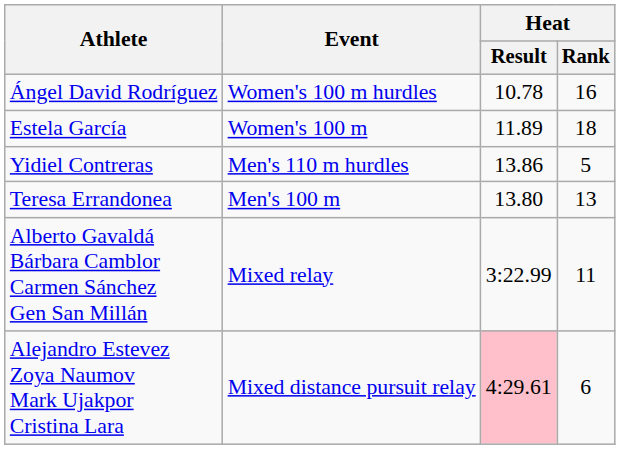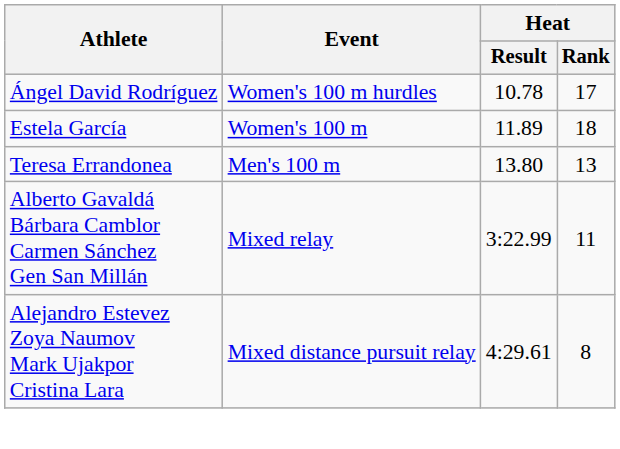Ángel David Rodríguez | Heat / Rank: 16 -> 17
- row: Yidiel Contreras | Men's 110 m hurdles | 13.86 | 5
Alejandro Estevez Zoya Naumov Mark Ujakpor Cristina Lara | Heat / Result: pink background -> no background
Alejandro Estevez Zoya Naumov Mark Ujakpor Cristina Lara | Heat / Rank: 6 -> 8
